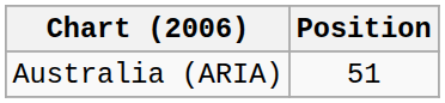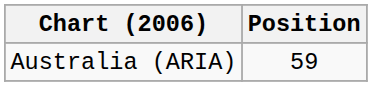Australia (ARIA) | Position: 51 -> 59
